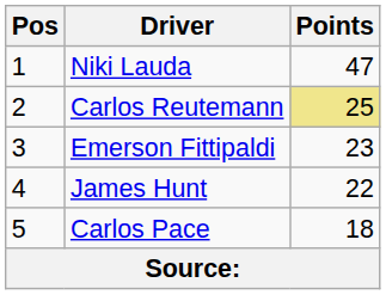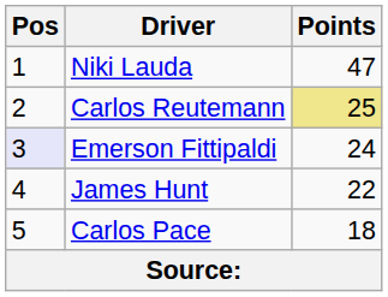Emerson Fittipaldi | Pos: no background -> lavender background
Emerson Fittipaldi | Points: 23 -> 24
